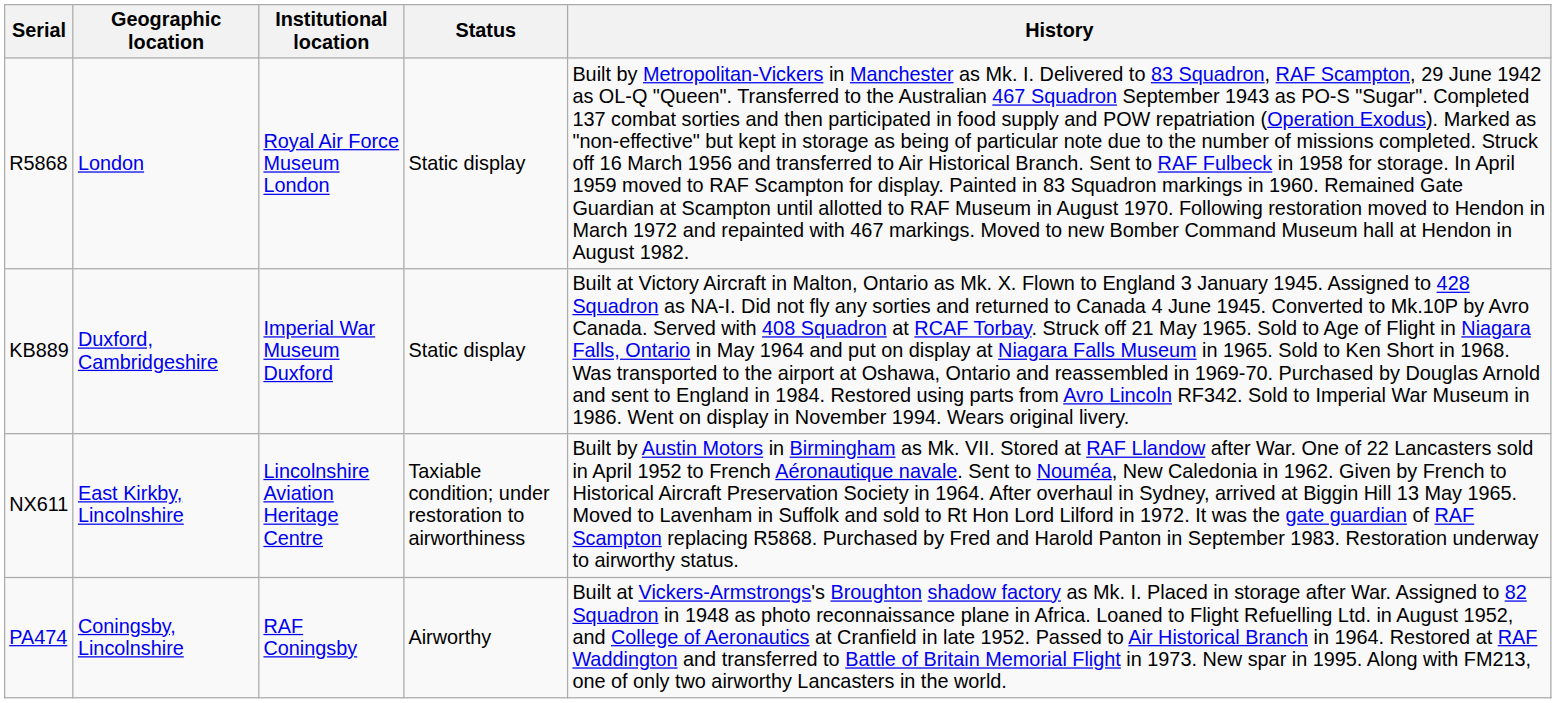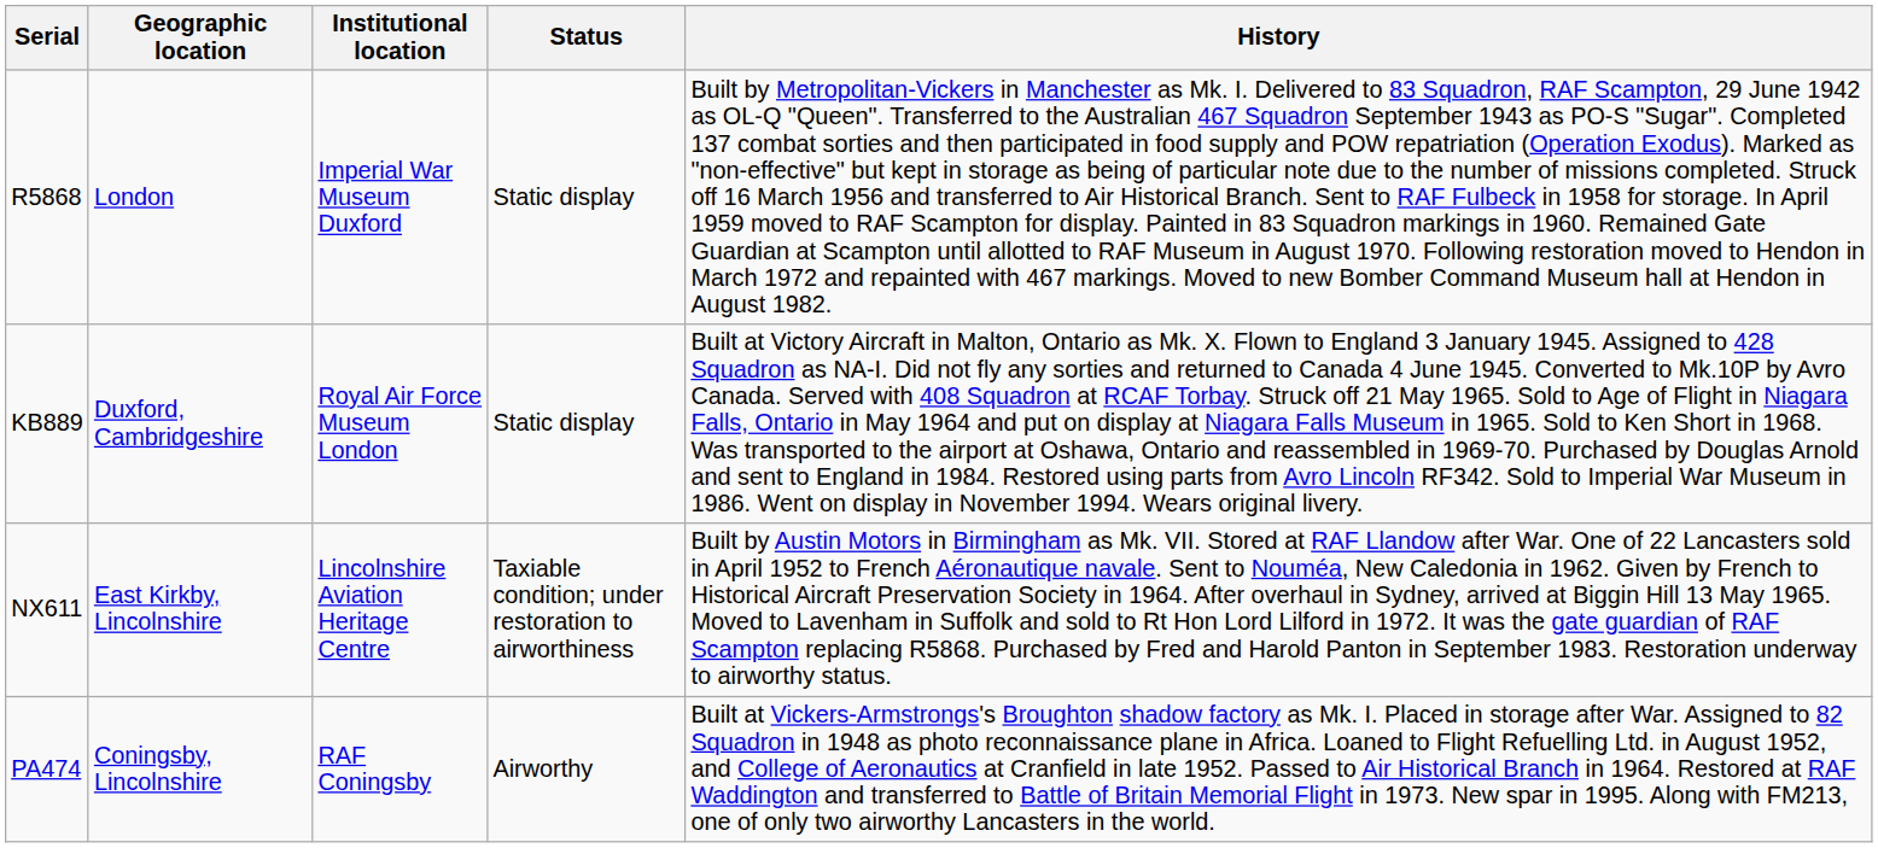R5868 | Institutional location: Royal Air Force Museum London -> Imperial War Museum Duxford
KB889 | Institutional location: Imperial War Museum Duxford -> Royal Air Force Museum London
